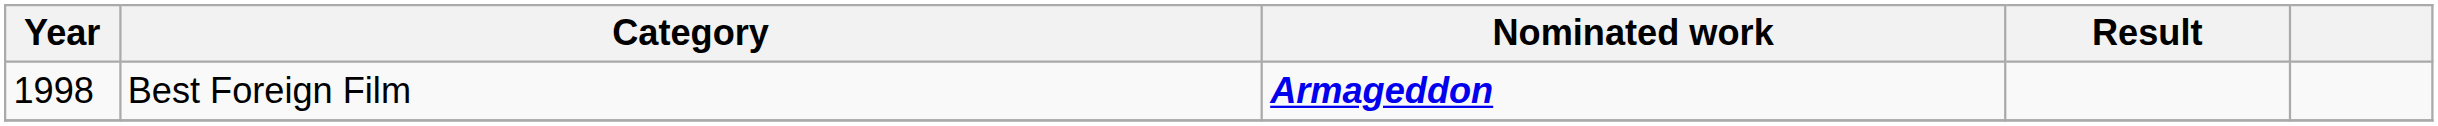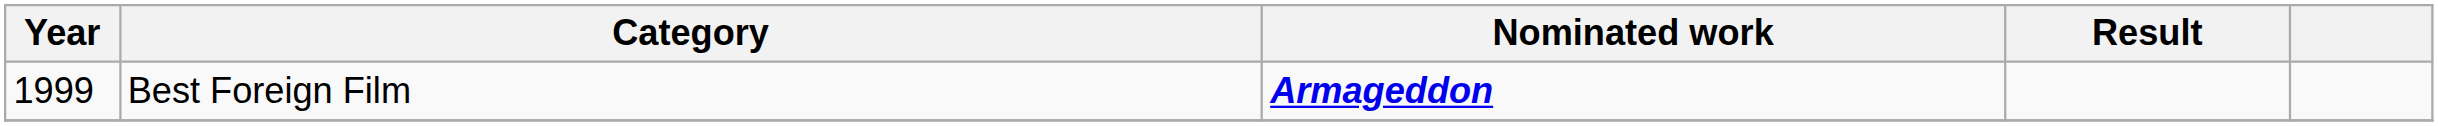Best Foreign Film | Year: 1998 -> 1999
